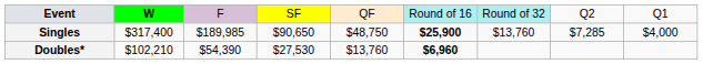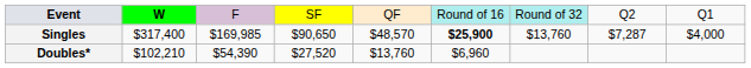Singles | column 3: $189,985 -> $169,985
Singles | column 5: $48,750 -> $48,570
Singles | column 8: $7,285 -> $7,287
Doubles* | column 4: $27,530 -> $27,520
Doubles* | column 6: bold -> normal
